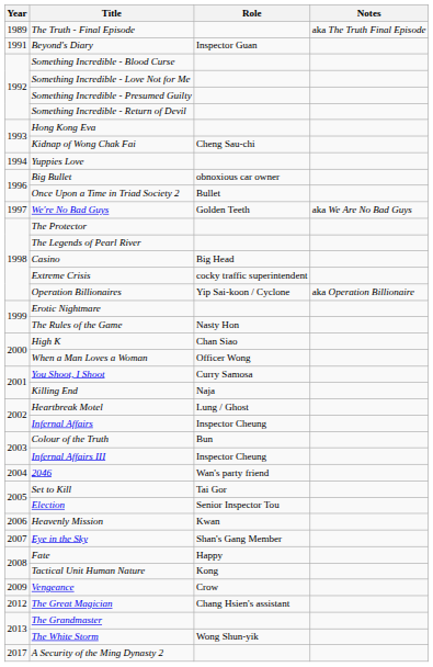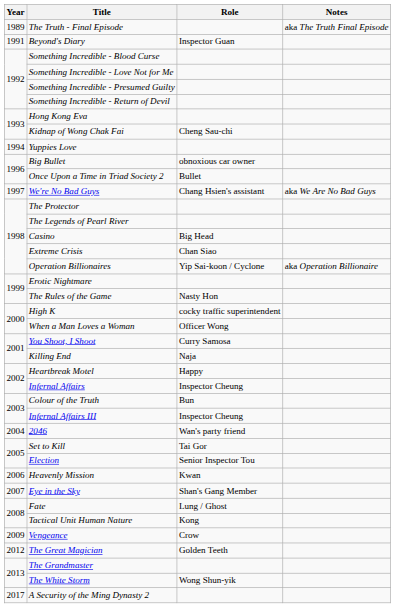We're No Bad Guys | Role: Golden Teeth -> Chang Hsien's assistant
Extreme Crisis | Role: cocky traffic superintendent -> Chan Siao
High K | Role: Chan Siao -> cocky traffic superintendent
Heartbreak Motel | Role: Lung / Ghost -> Happy
Fate | Role: Happy -> Lung / Ghost
The Great Magician | Role: Chang Hsien's assistant -> Golden Teeth
